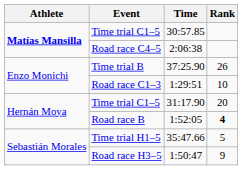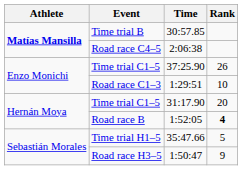30:57.85 | Event: Time trial C1–5 -> Time trial B
37:25.90 | Event: Time trial B -> Time trial C1–5
